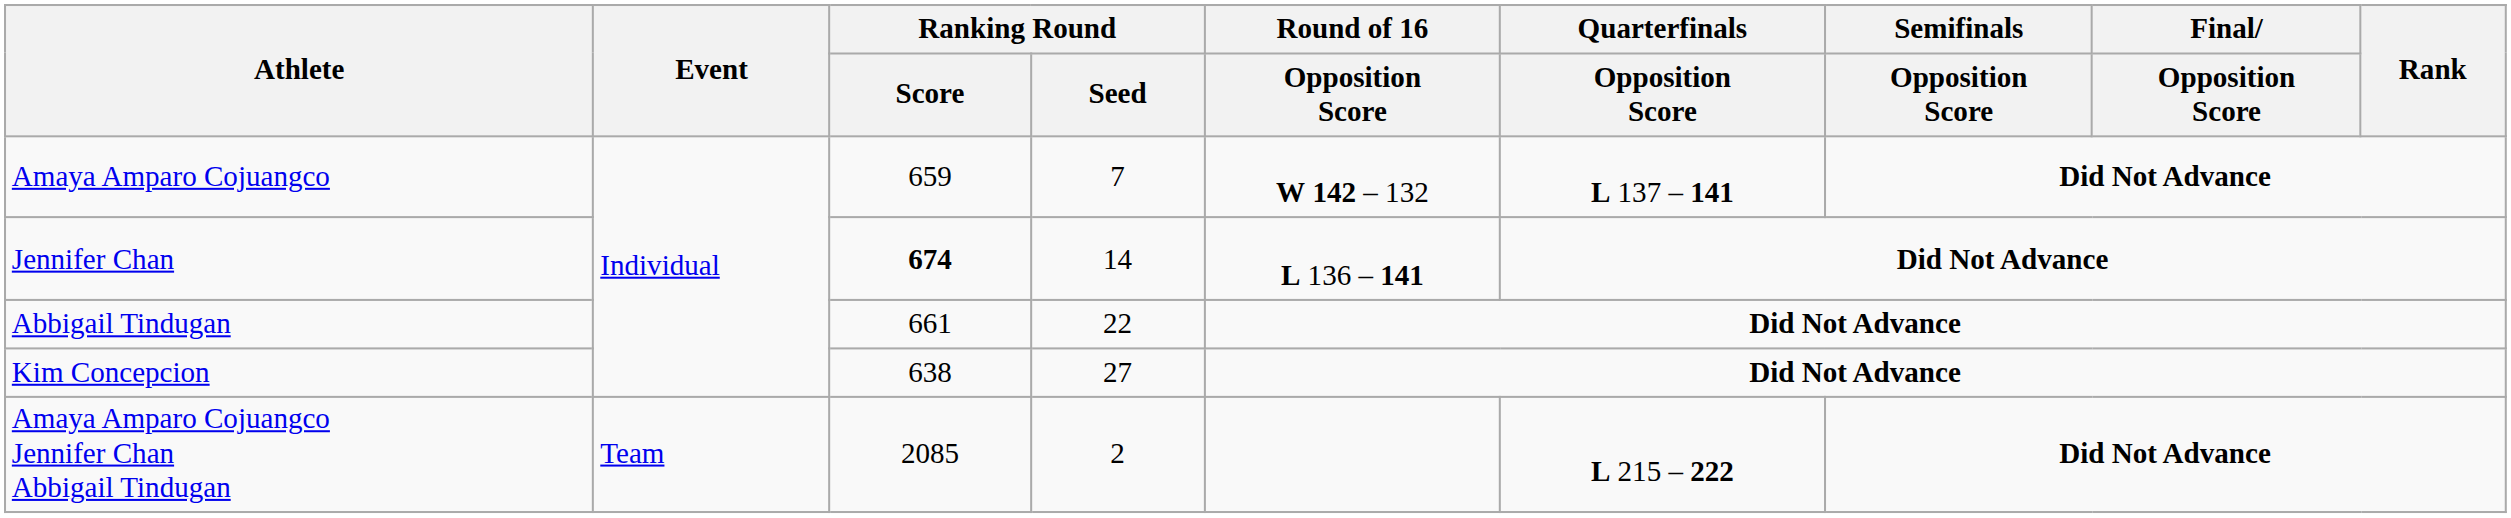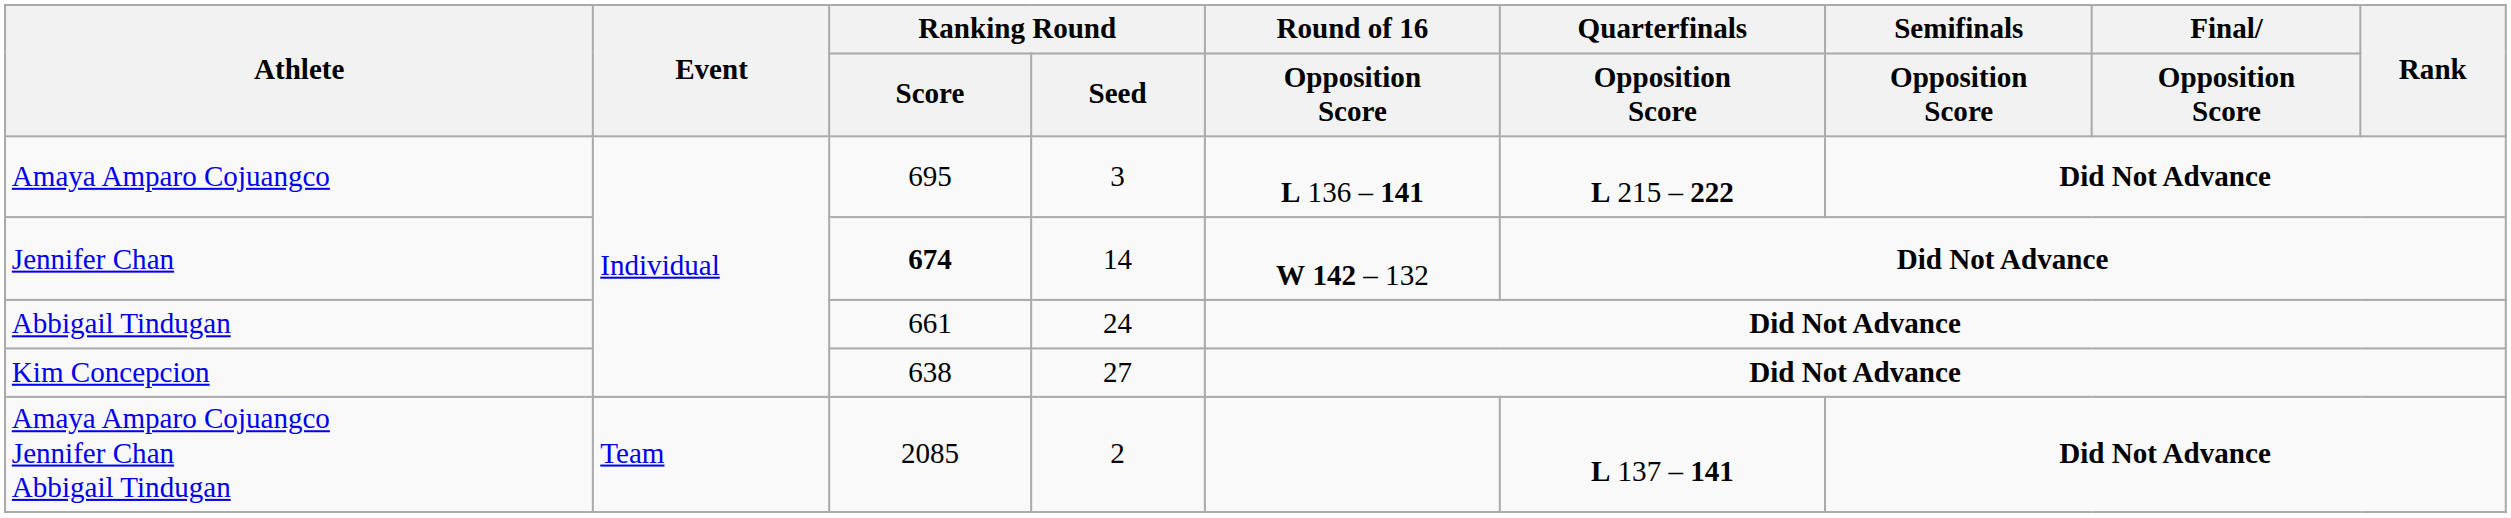Amaya Amparo Cojuangco | Ranking Round / Score: 659 -> 695
Amaya Amparo Cojuangco | Ranking Round / Seed: 7 -> 3
Amaya Amparo Cojuangco | Round of 16 / Opposition Score: W 142 – 132 -> L 136 – 141
Amaya Amparo Cojuangco | Quarterfinals / Opposition Score: L 137 – 141 -> L 215 – 222
Jennifer Chan | Round of 16 / Opposition Score: L 136 – 141 -> W 142 – 132
Abbigail Tindugan | Ranking Round / Seed: 22 -> 24
Amaya Amparo Cojuangco Jennifer Chan Abbigail Tindugan | Quarterfinals / Opposition Score: L 215 – 222 -> L 137 – 141
